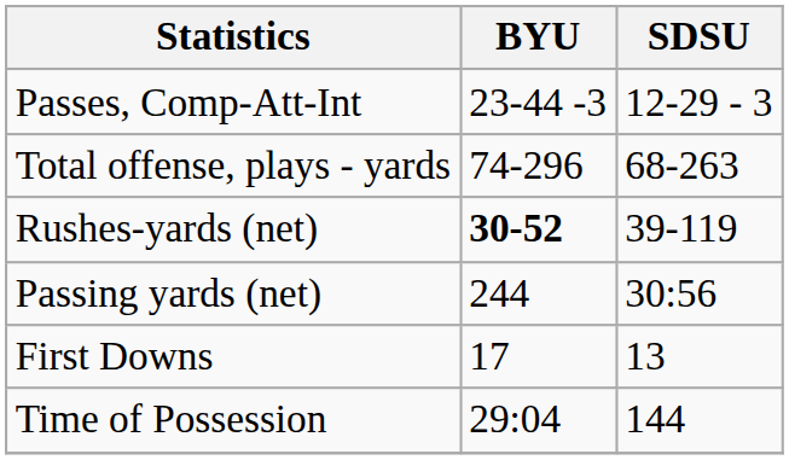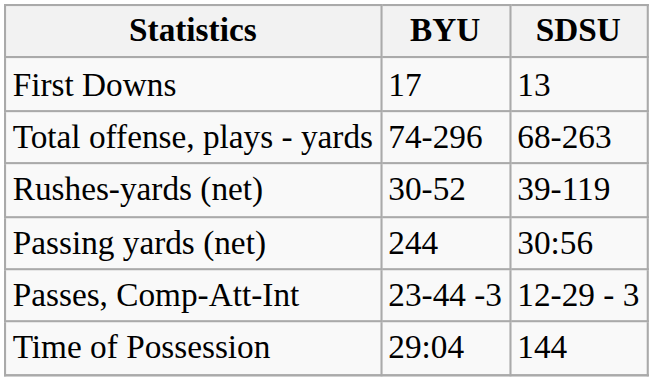rows swapped: First Downs <-> Passes, Comp-Att-Int
Rushes-yards (net) | BYU: bold -> normal
